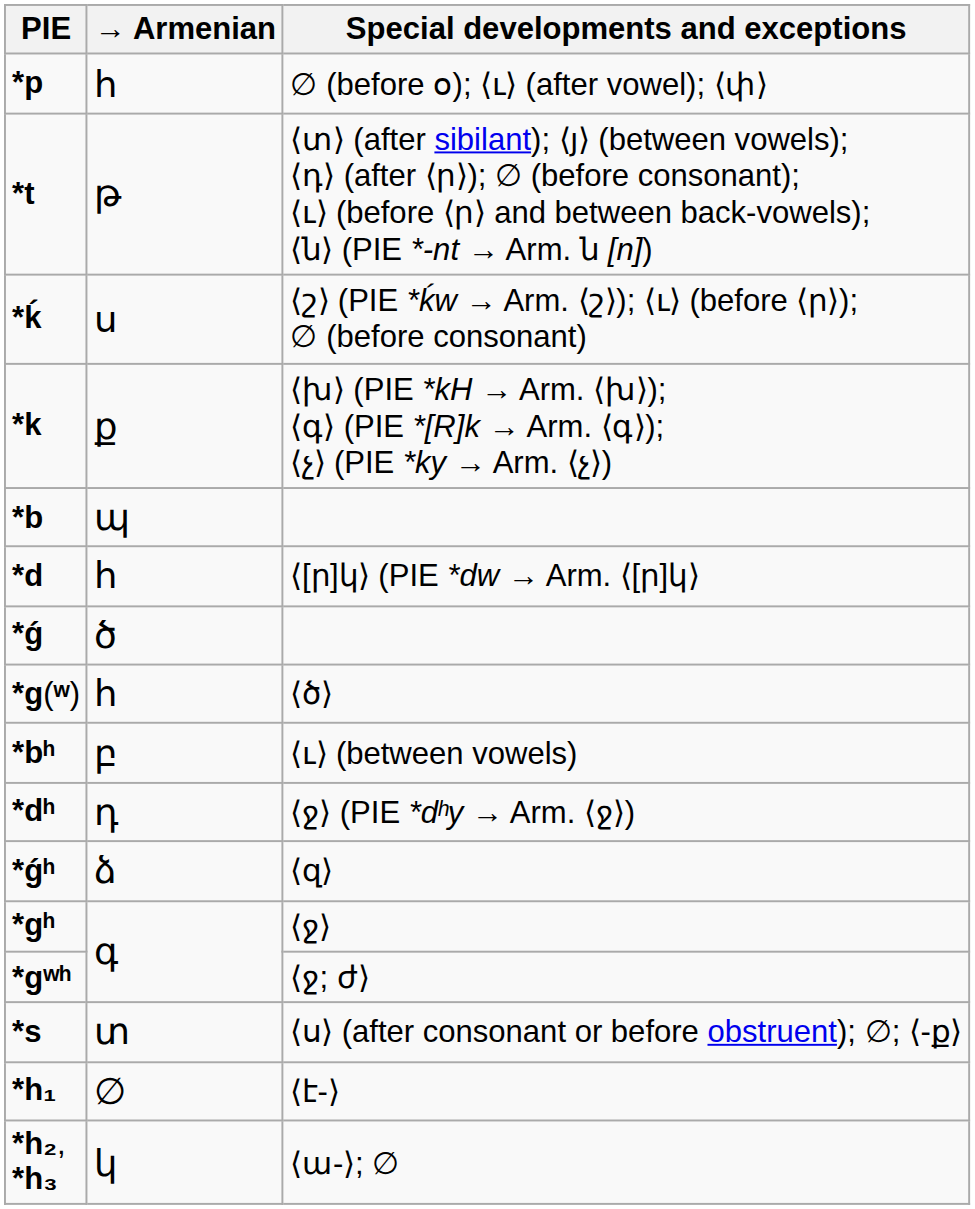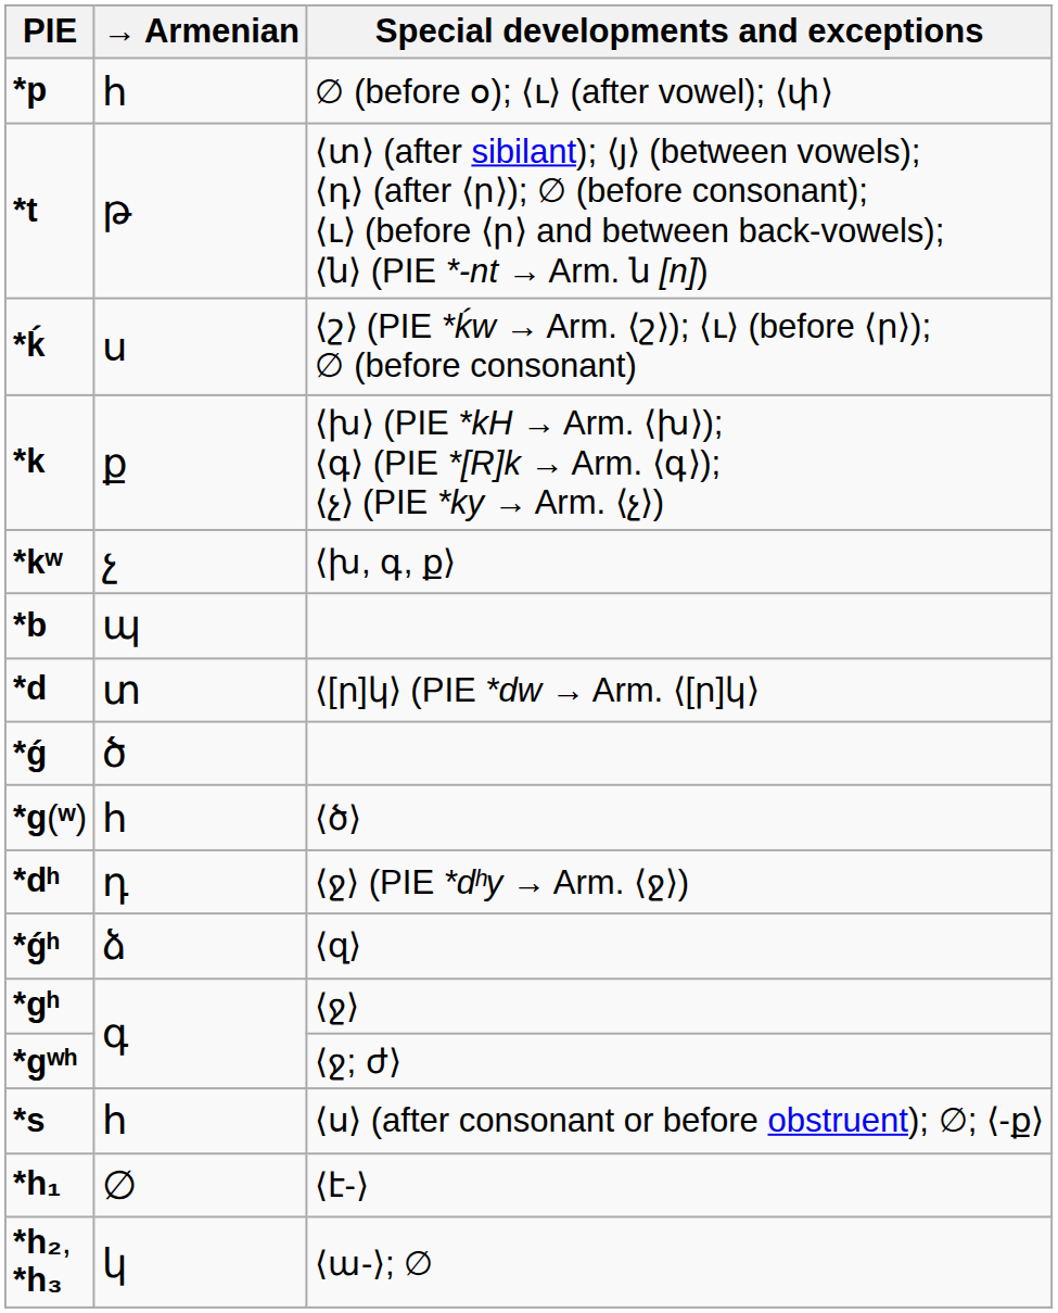+ row: *kʷ | չ | ⟨խ, գ, ք⟩
⟨[ր]կ⟩ (PIE *dw → Arm. ⟨[ր]կ⟩ | → Armenian: հ -> տ
- row: *bʰ | բ | ⟨ւ⟩ (between vowels)
⟨ս⟩ (after consonant or before obstruent); ∅; ⟨-ք⟩ | → Armenian: տ -> հ
